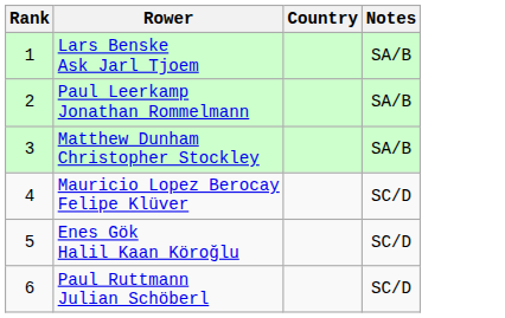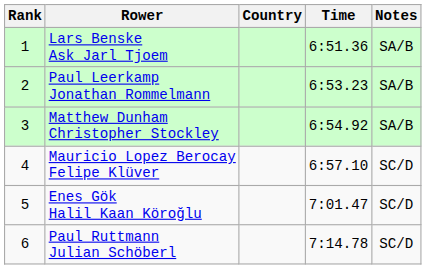+ column: Time | 6:51.36 | 6:53.23 | 6:54.92 | 6:57.10 | 7:01.47 | 7:14.78
